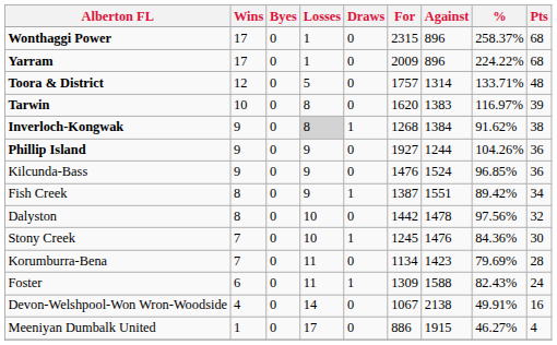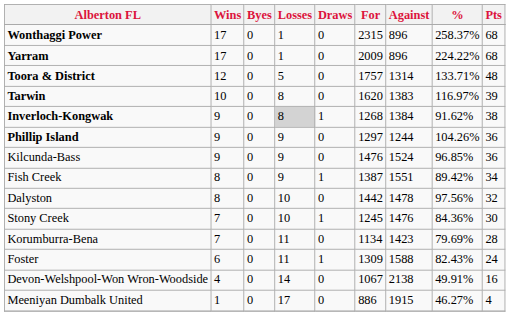Phillip Island | For: 1927 -> 1297
